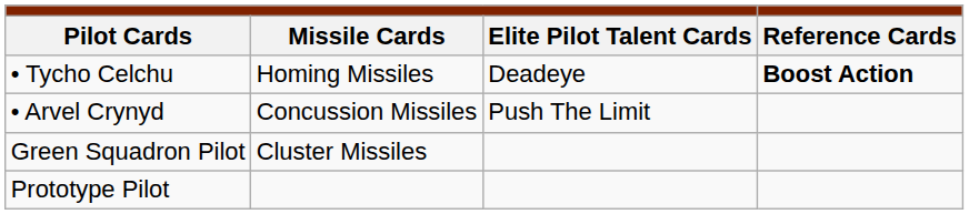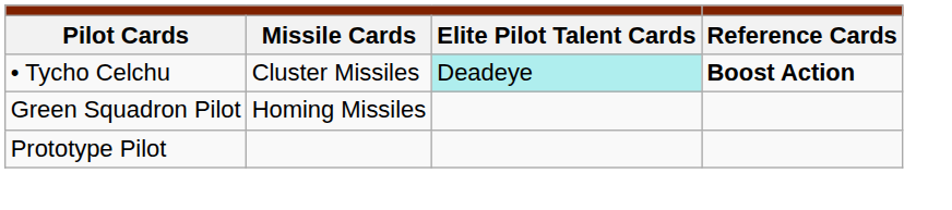• Tycho Celchu | column 2: Homing Missiles -> Cluster Missiles
• Tycho Celchu | column 3: no background -> paleturquoise background
- row: • Arvel Crynyd | Concussion Missiles | Push The Limit
Green Squadron Pilot | column 2: Cluster Missiles -> Homing Missiles
